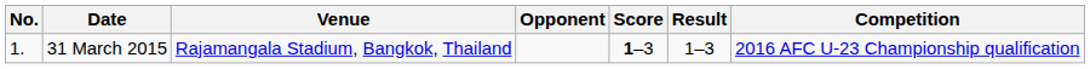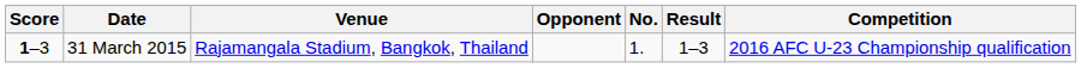columns swapped: No. <-> Score
